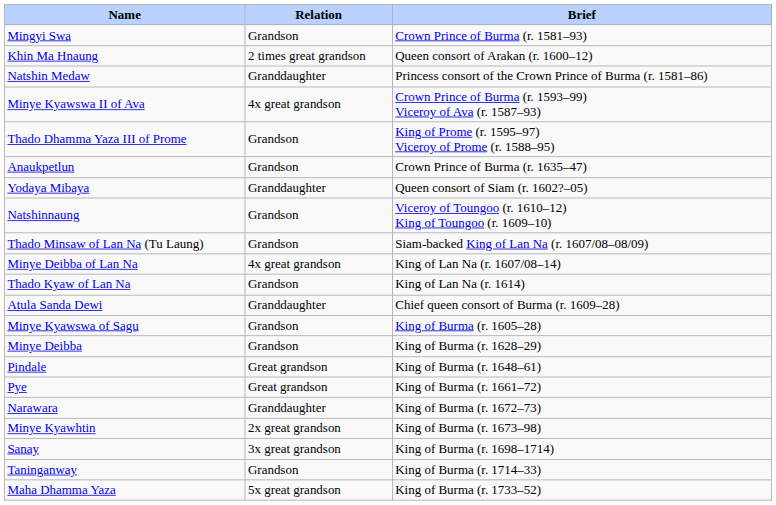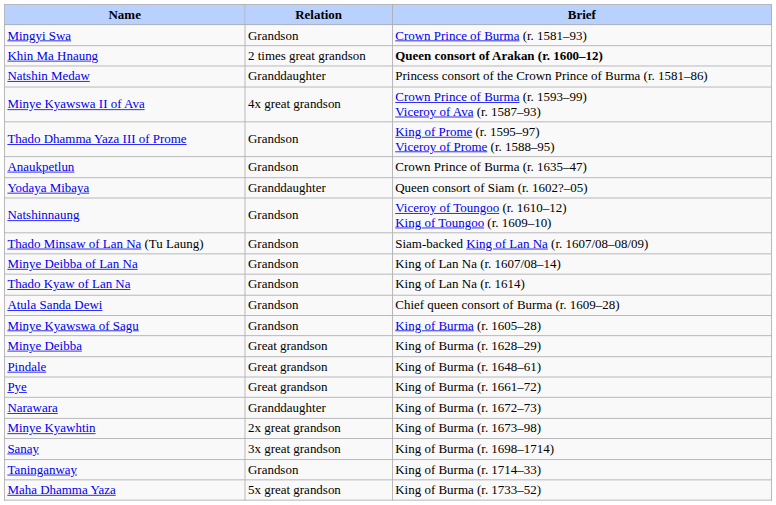Khin Ma Hnaung | Brief: normal -> bold
Minye Deibba of Lan Na | Relation: 4x great grandson -> Grandson
Atula Sanda Dewi | Relation: Granddaughter -> Grandson
Minye Deibba | Relation: Grandson -> Great grandson
